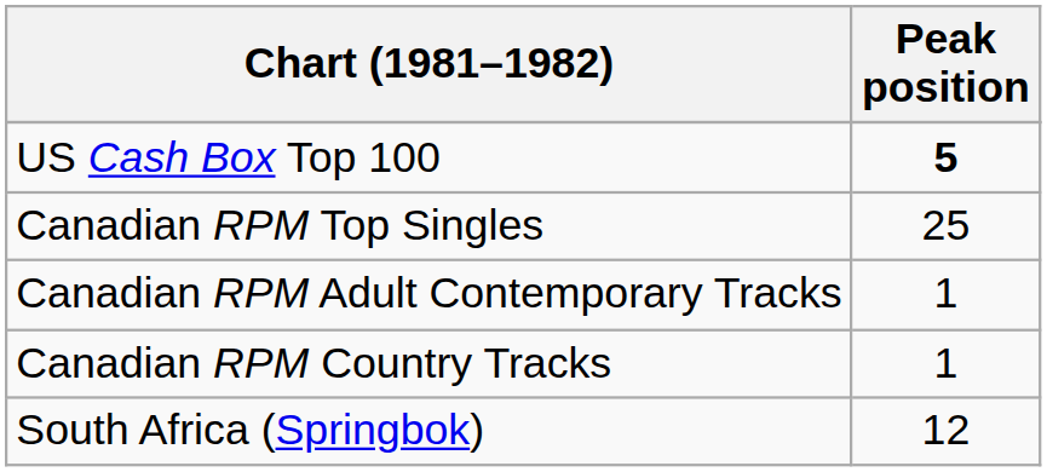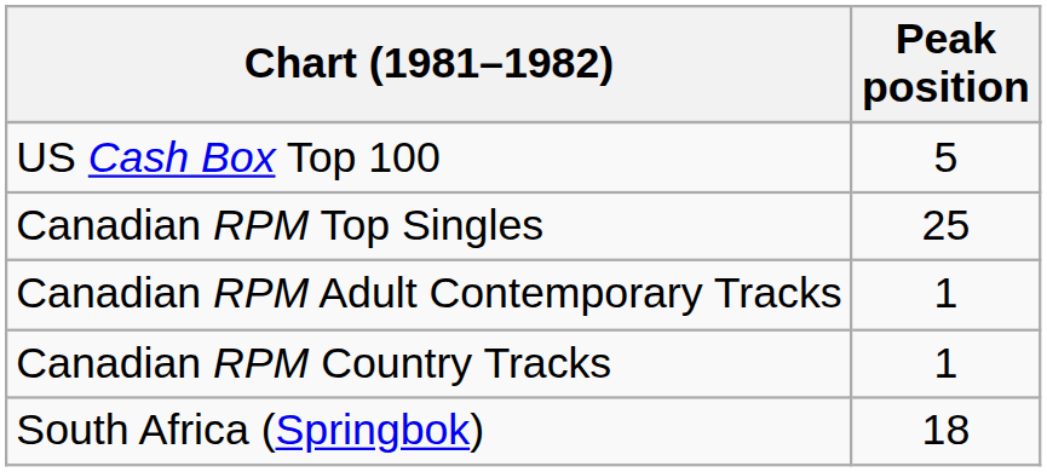US Cash Box Top 100 | Peak position: bold -> normal
South Africa (Springbok) | Peak position: 12 -> 18
